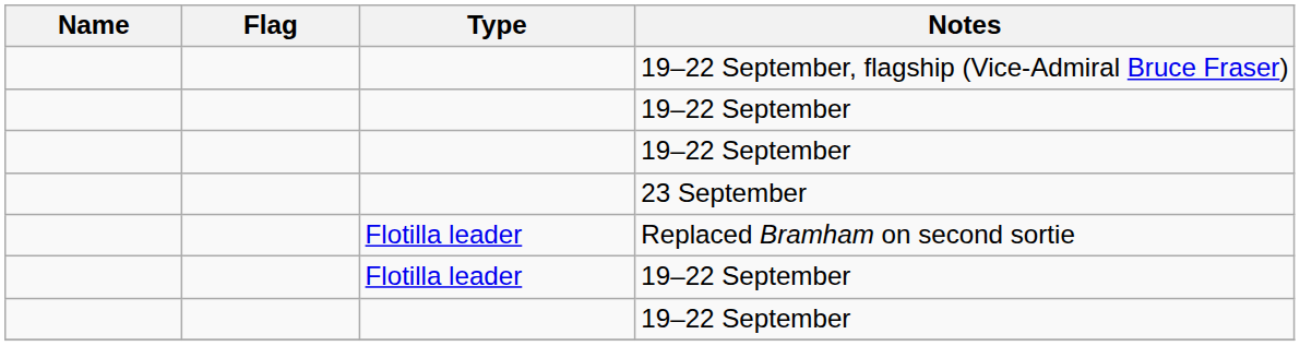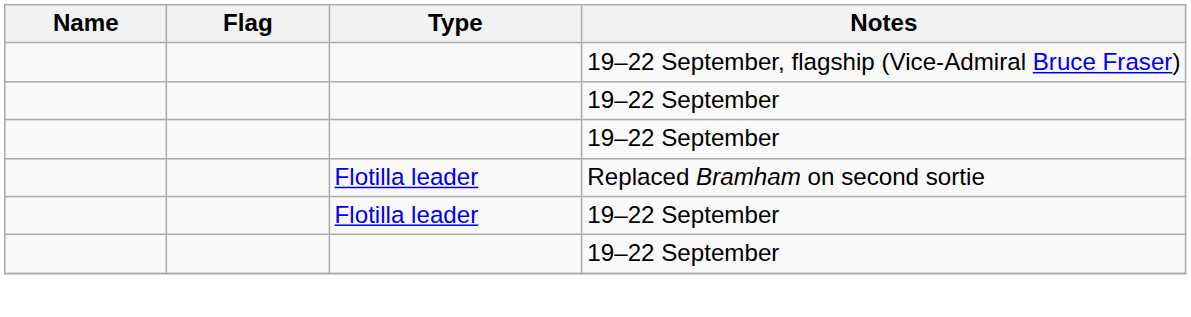- row: 23 September
